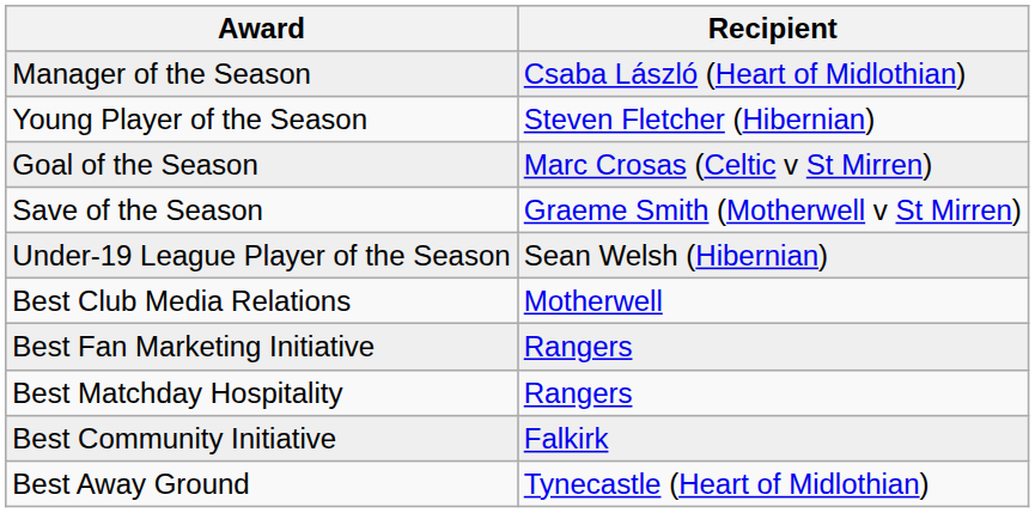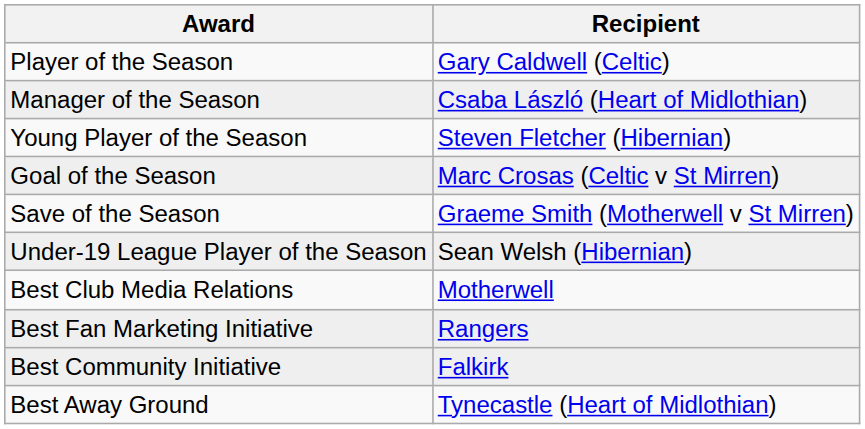+ row: Player of the Season | Gary Caldwell (Celtic)
- row: Best Matchday Hospitality | Rangers
